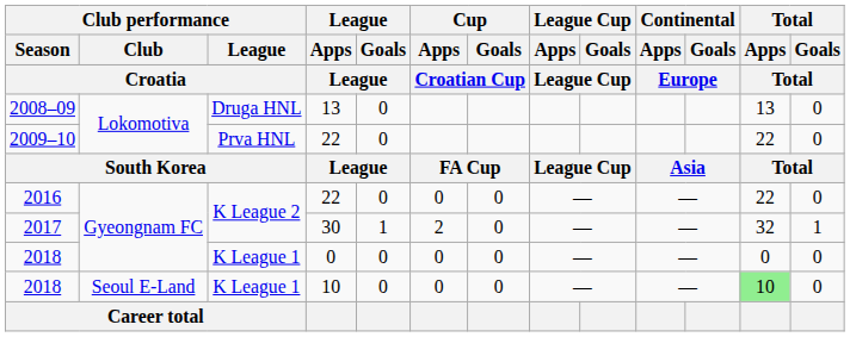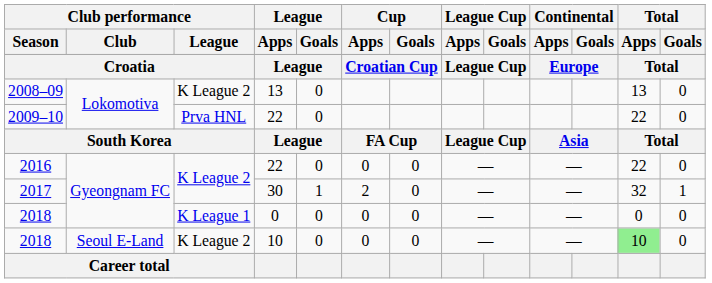2008–09 | Club performance / League: Druga HNL -> K League 2
2018 / 10 | Club performance / League: K League 1 -> K League 2
